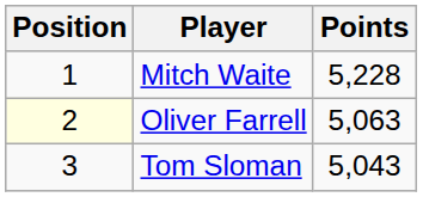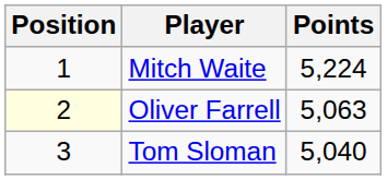Mitch Waite | Points: 5,228 -> 5,224
Tom Sloman | Points: 5,043 -> 5,040
